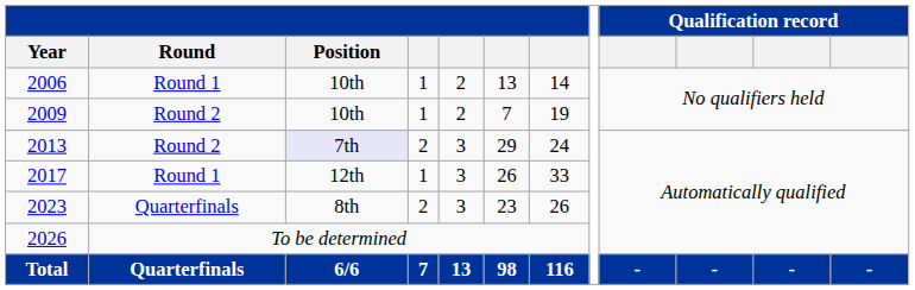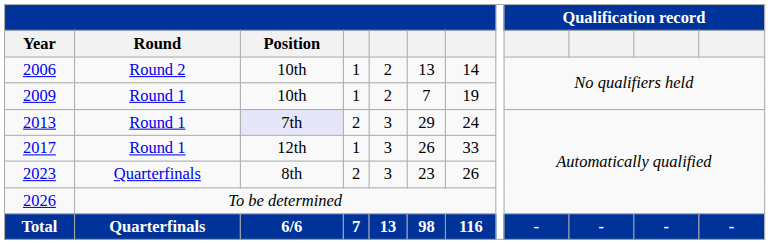2006 | Round: Round 1 -> Round 2
2009 | Round: Round 2 -> Round 1
2013 | Round: Round 2 -> Round 1
